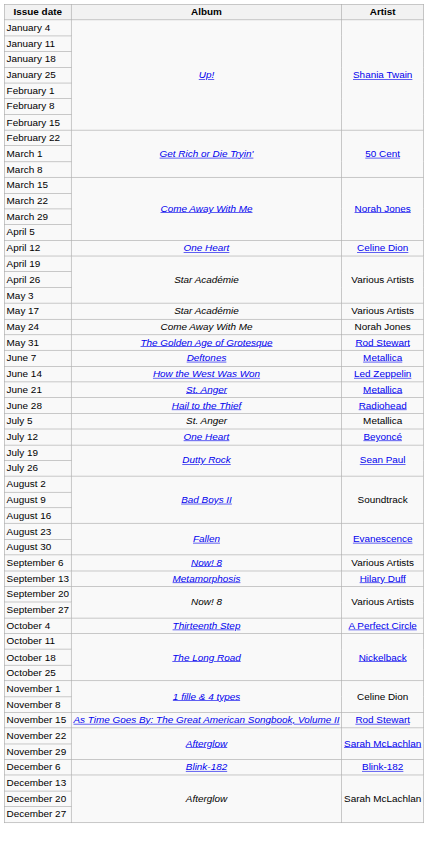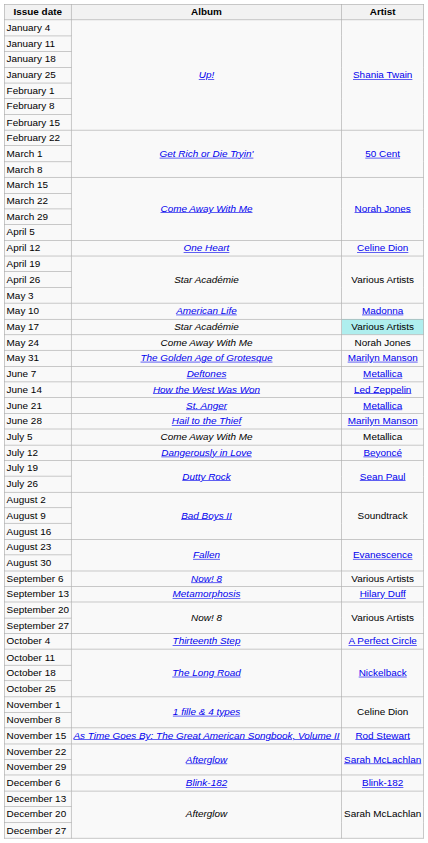+ row: May 10 | American Life | Madonna
May 17 | Artist: no background -> paleturquoise background
May 31 | Artist: Rod Stewart -> Marilyn Manson
June 28 | Artist: Radiohead -> Marilyn Manson
July 5 | Album: St. Anger -> Come Away With Me
July 12 | Album: One Heart -> Dangerously in Love
